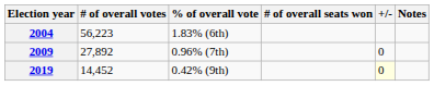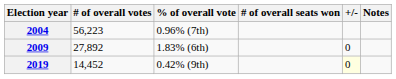2004 | % of overall vote: 1.83% (6th) -> 0.96% (7th)
2009 | % of overall vote: 0.96% (7th) -> 1.83% (6th)
